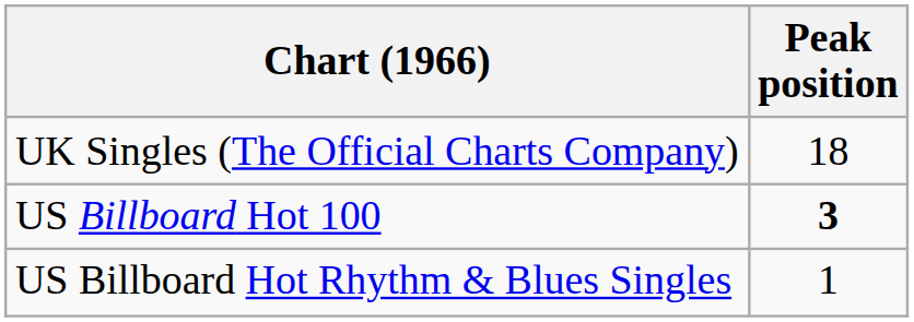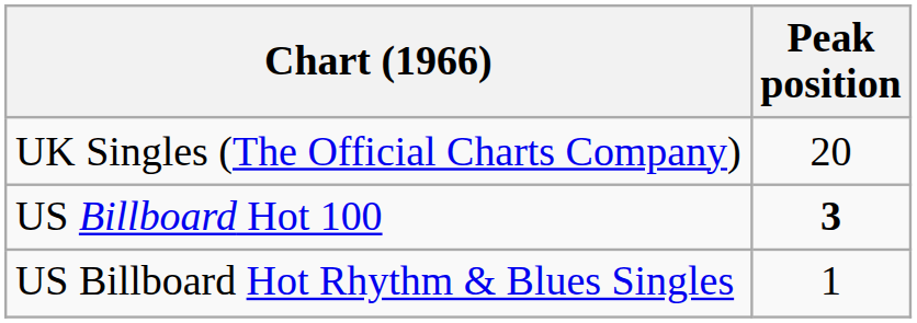UK Singles (The Official Charts Company) | Peak position: 18 -> 20
